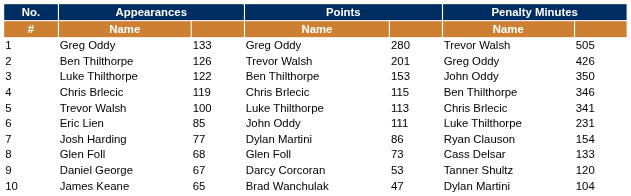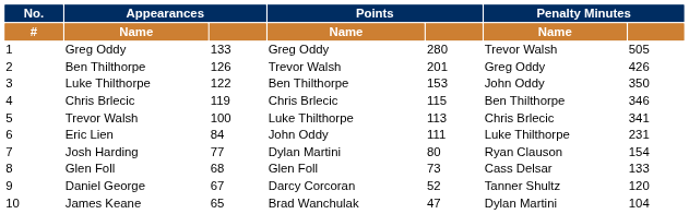Eric Lien | Appearances: 85 -> 84
Josh Harding | Points: 86 -> 80
Daniel George | Points: 53 -> 52
